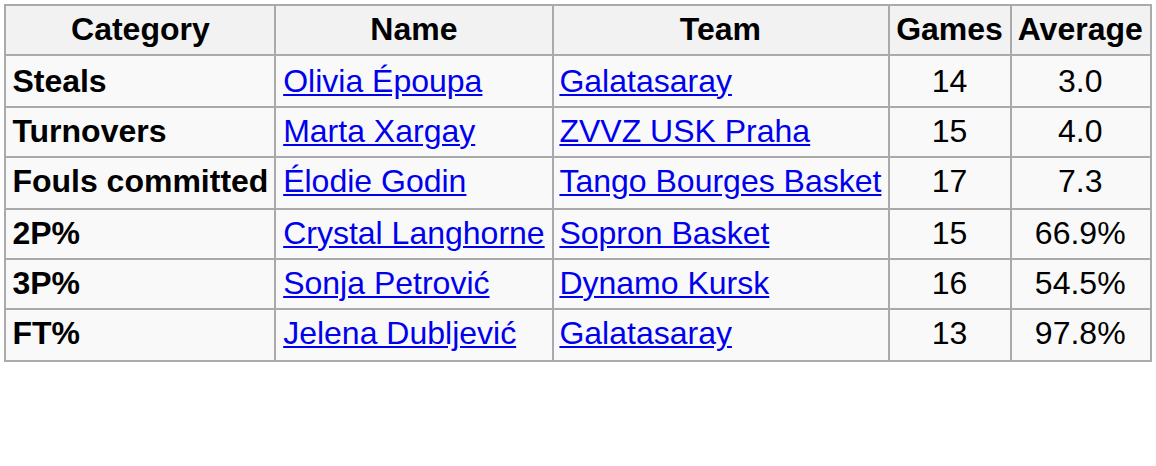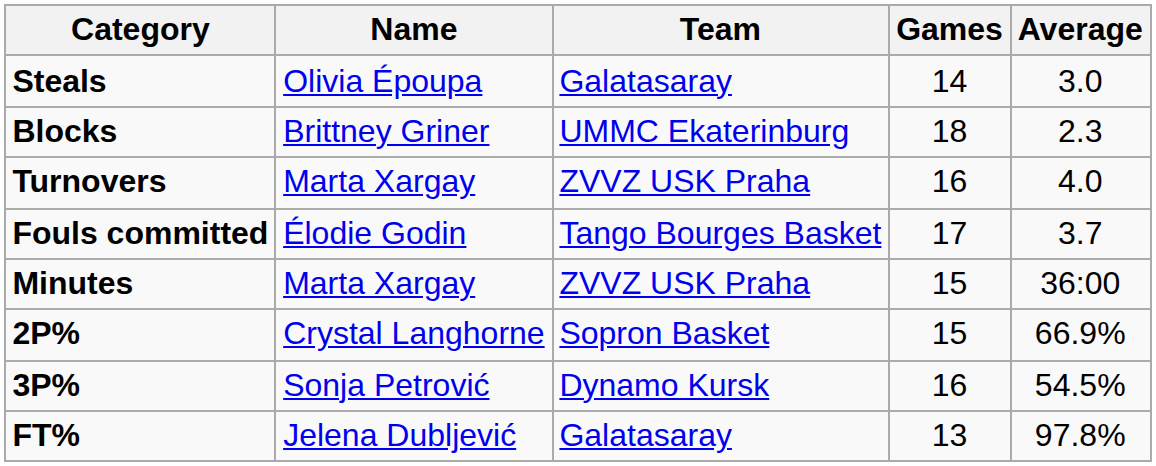+ row: Blocks | Brittney Griner | UMMC Ekaterinburg | 18 | 2.3
Turnovers | Games: 15 -> 16
Fouls committed | Average: 7.3 -> 3.7
+ row: Minutes | Marta Xargay | ZVVZ USK Praha | 15 | 36:00
